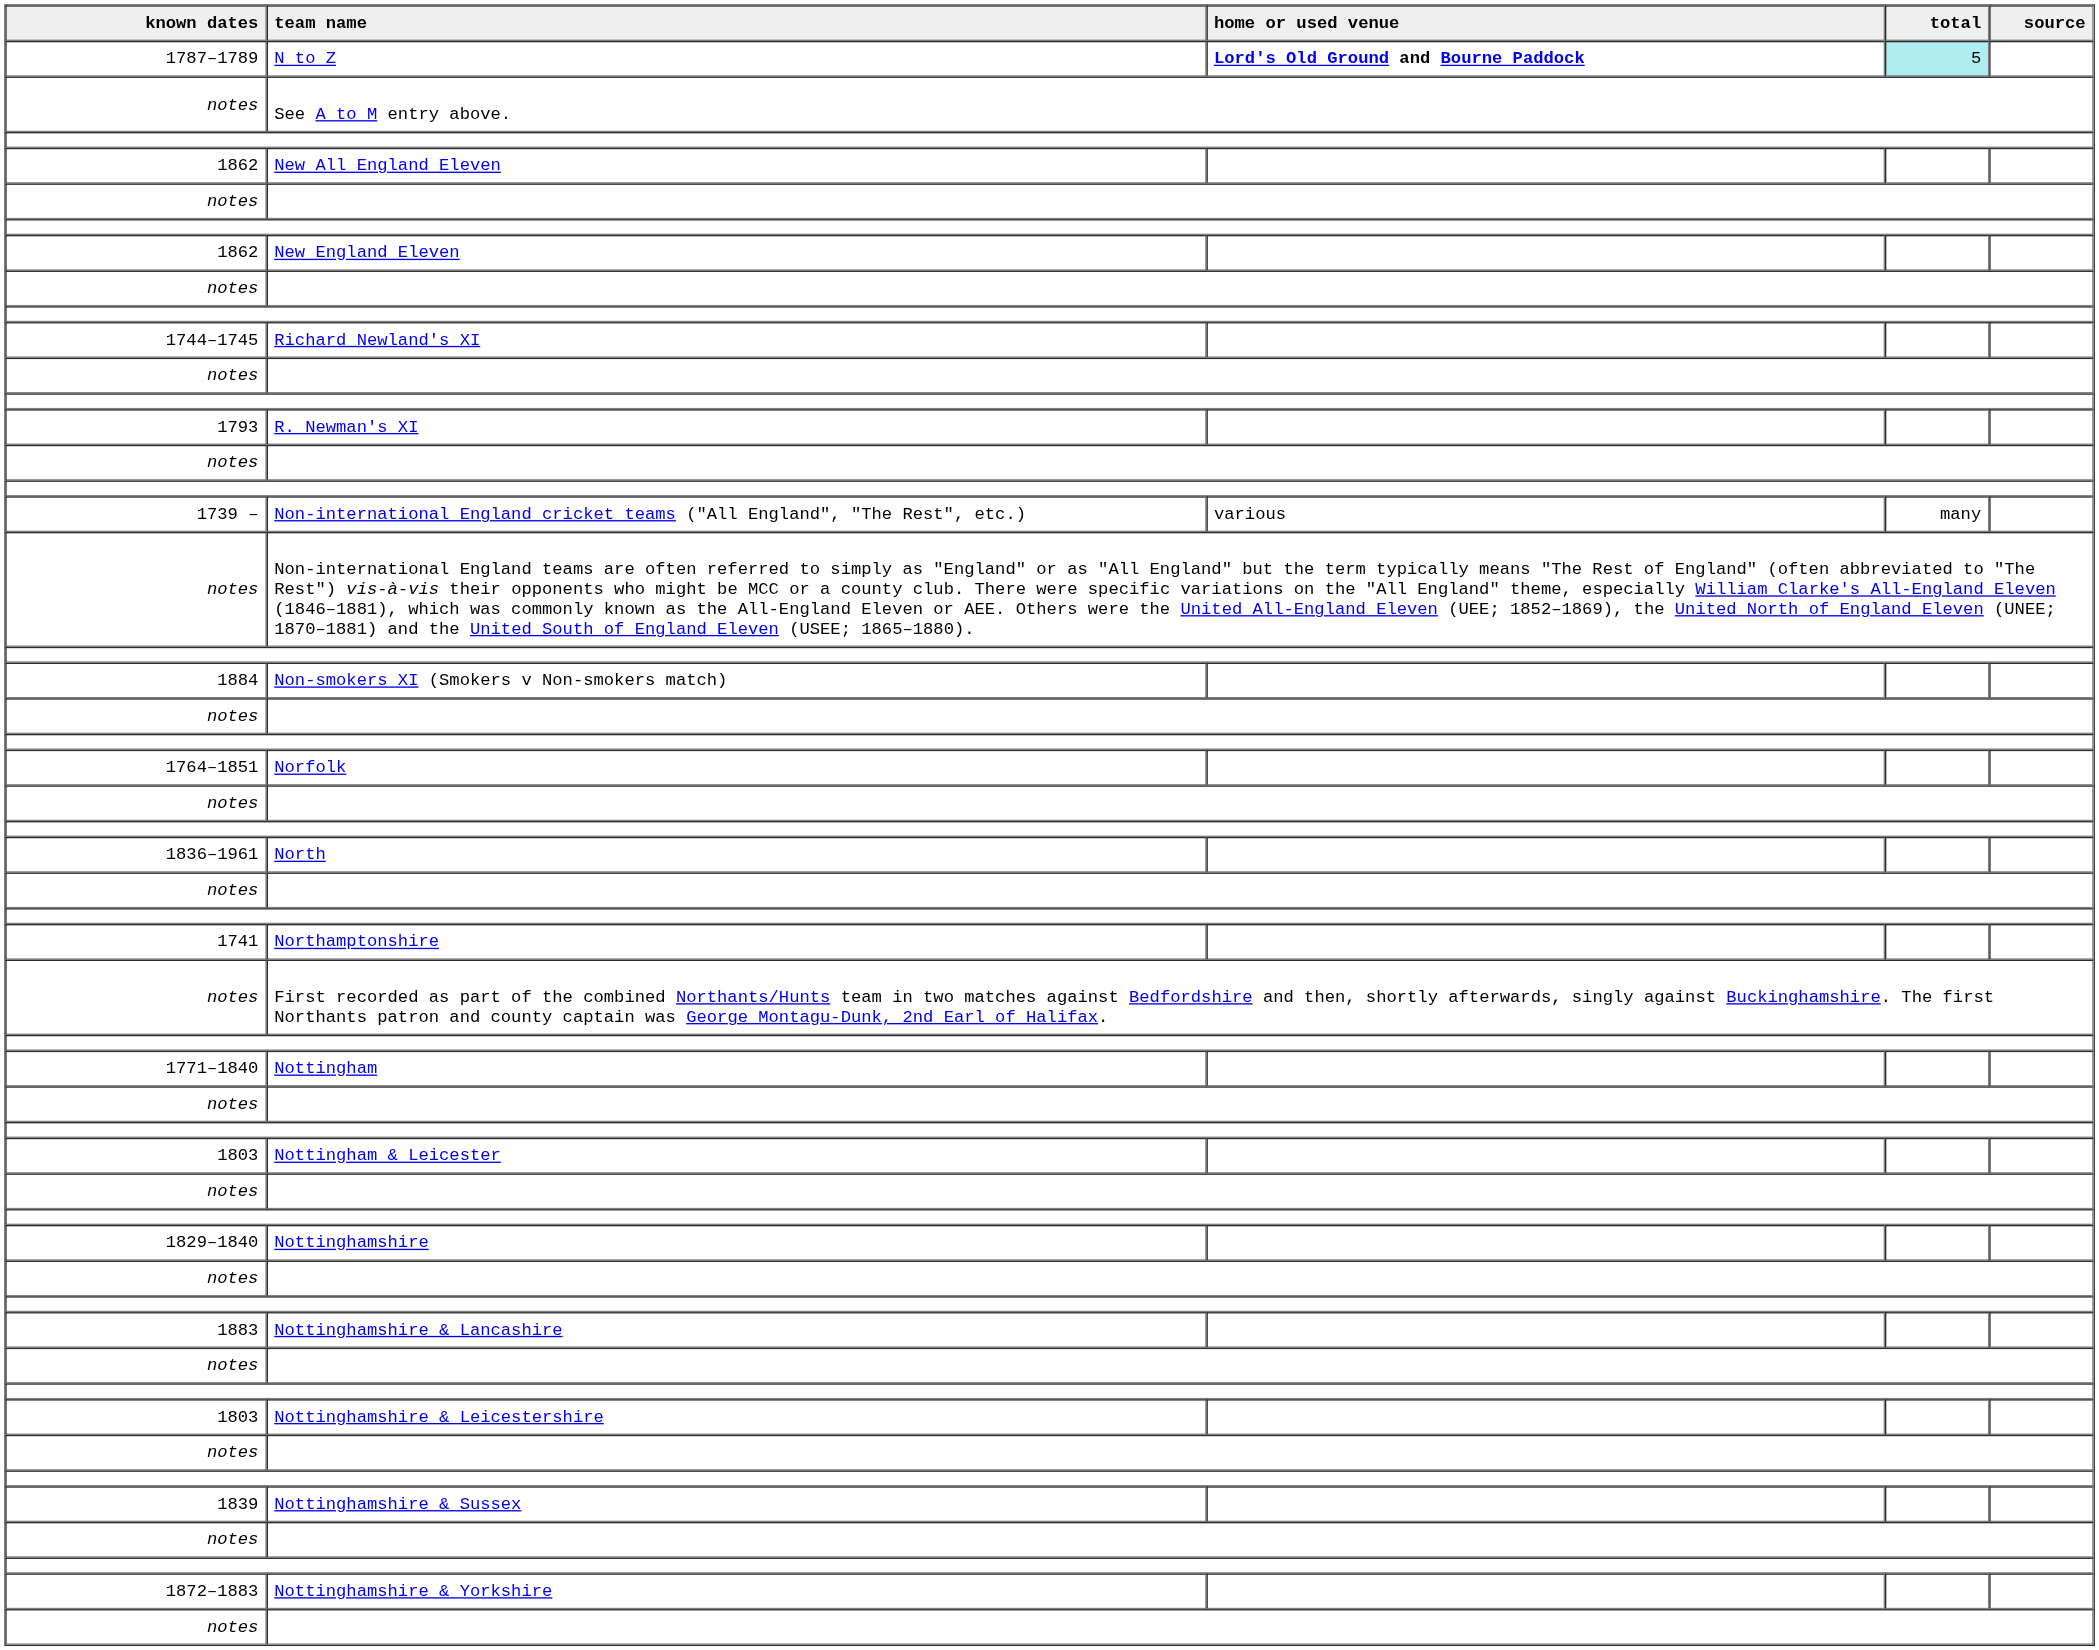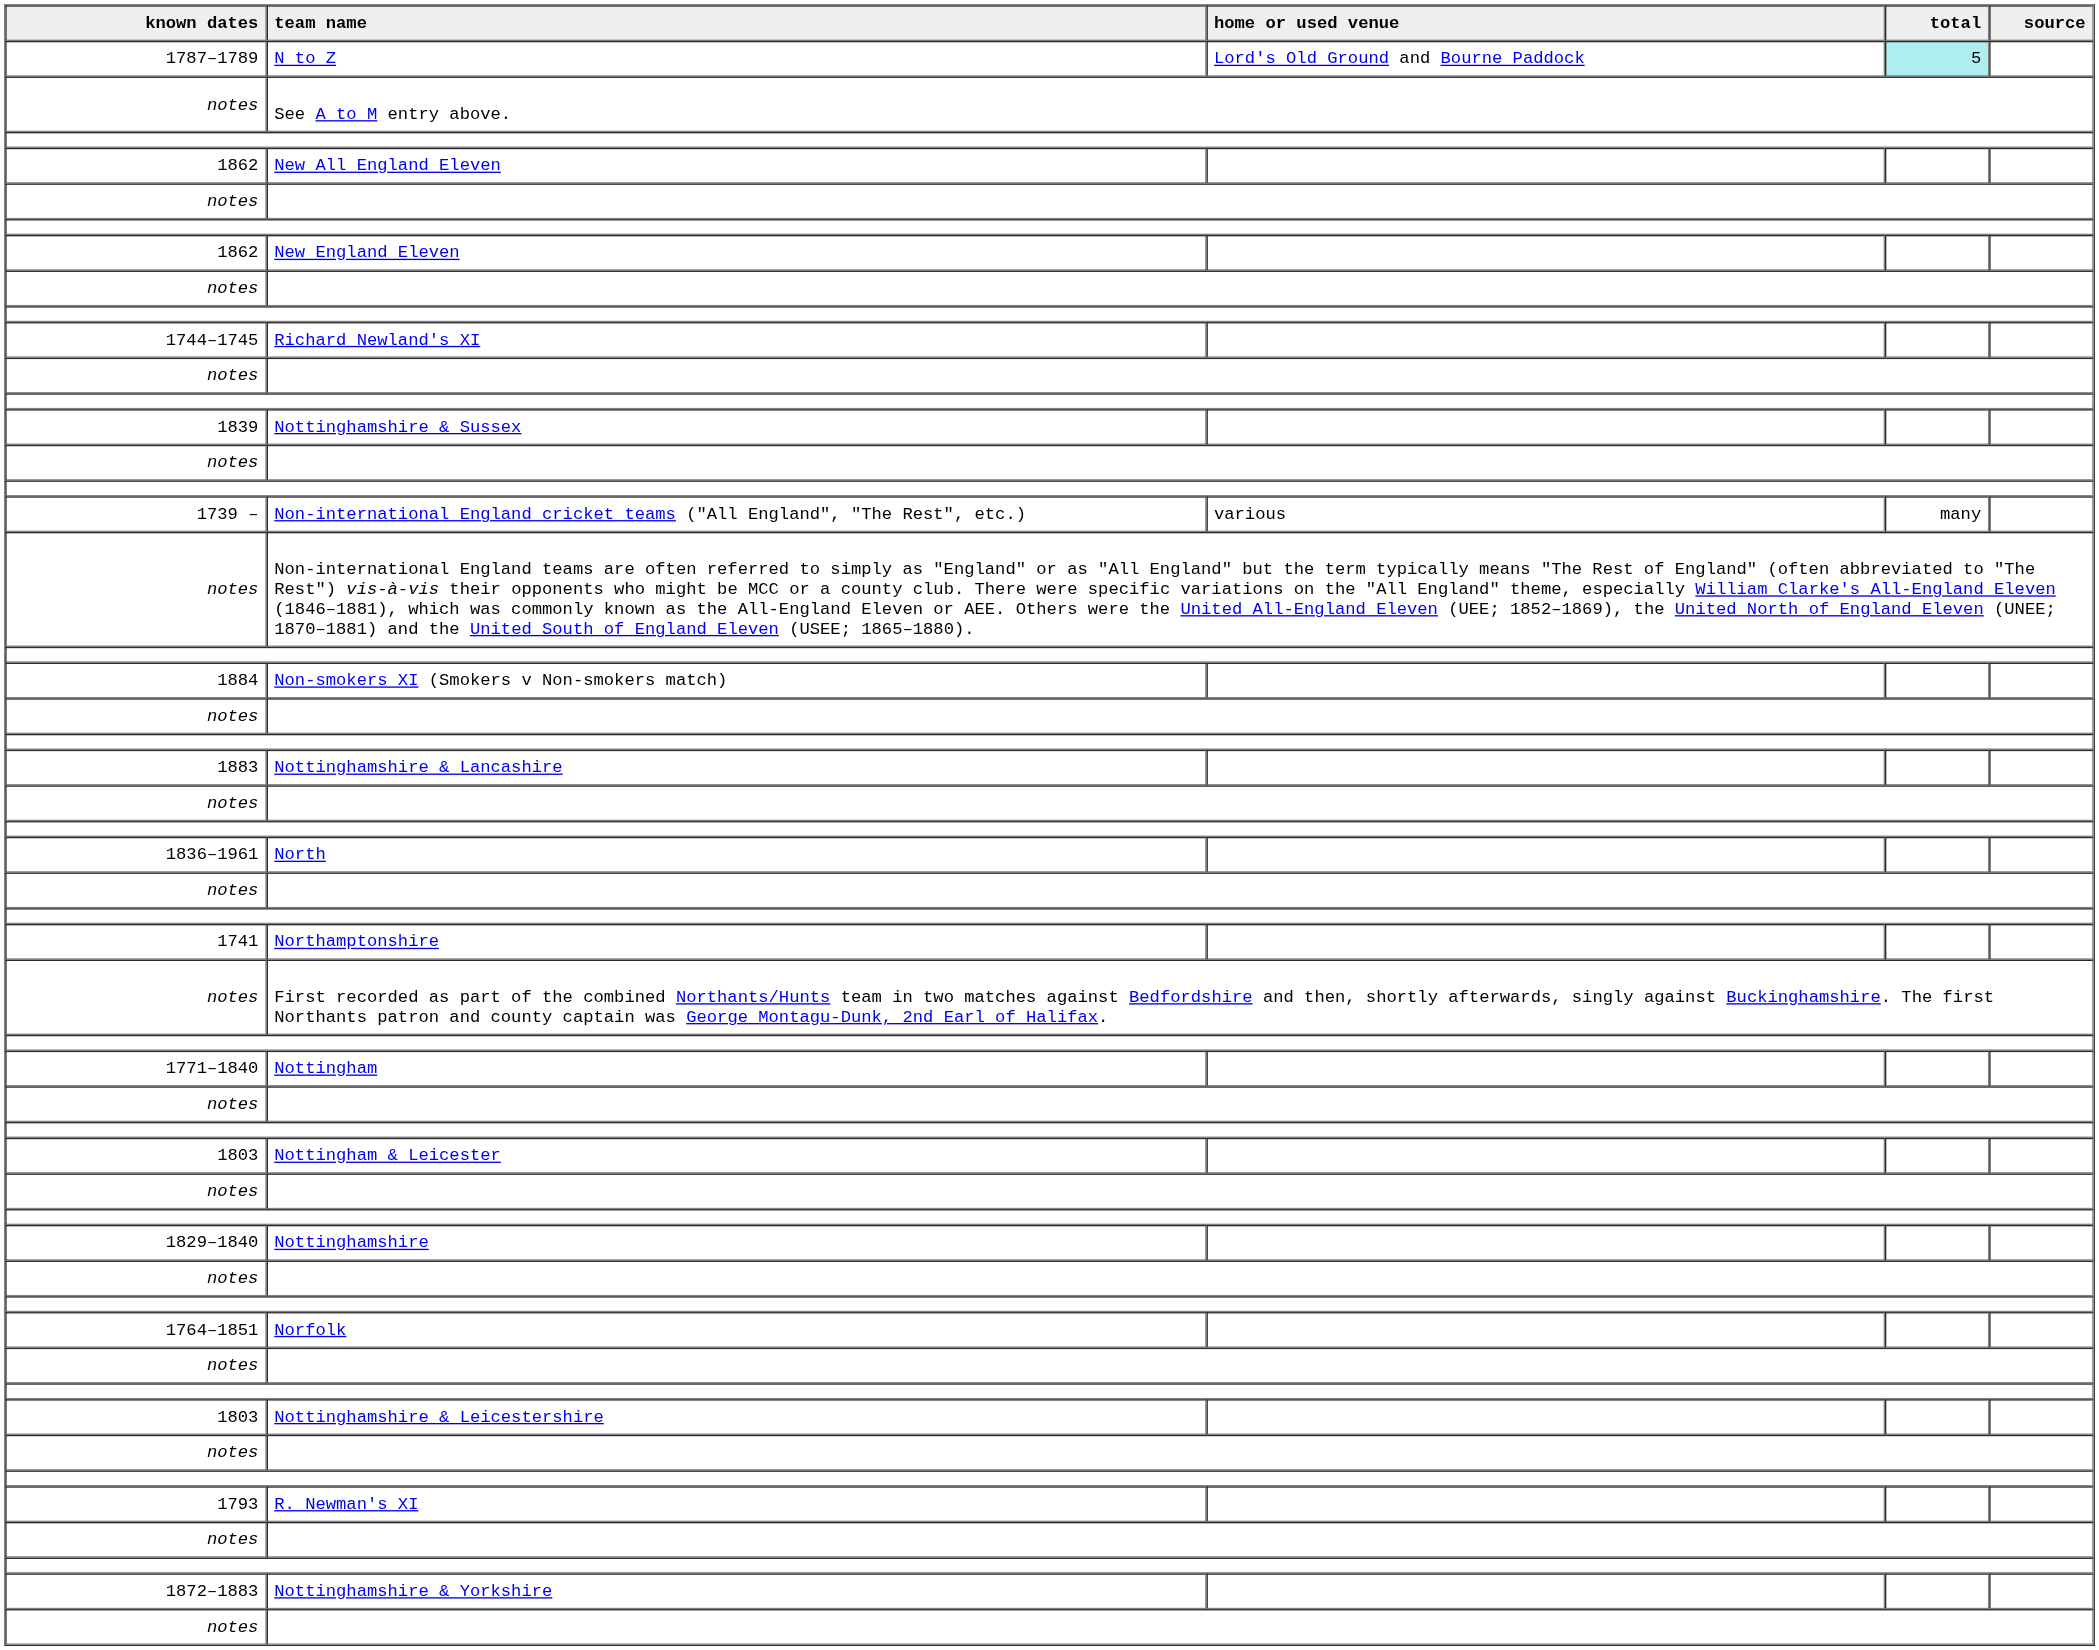N to Z | home or used venue: bold -> normal
rows swapped: R. Newman's XI <-> Nottinghamshire & Sussex
rows swapped: Norfolk <-> Nottinghamshire & Lancashire
